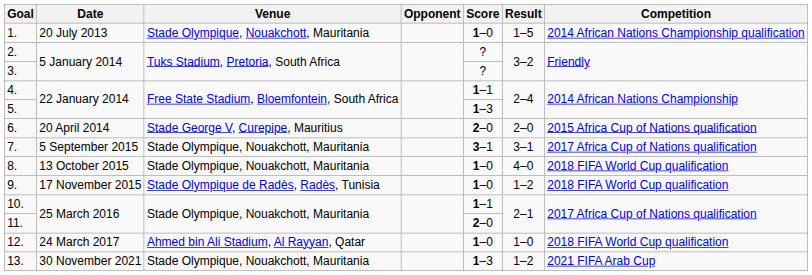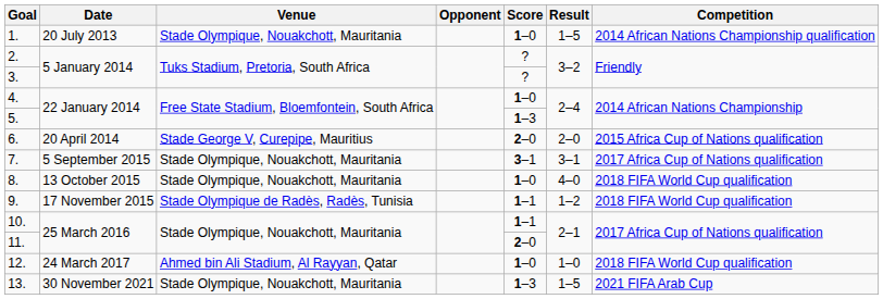4. | Score: 1–1 -> 1–0
9. | Score: 1–0 -> 1–1
13. | Result: 1–2 -> 1–5
